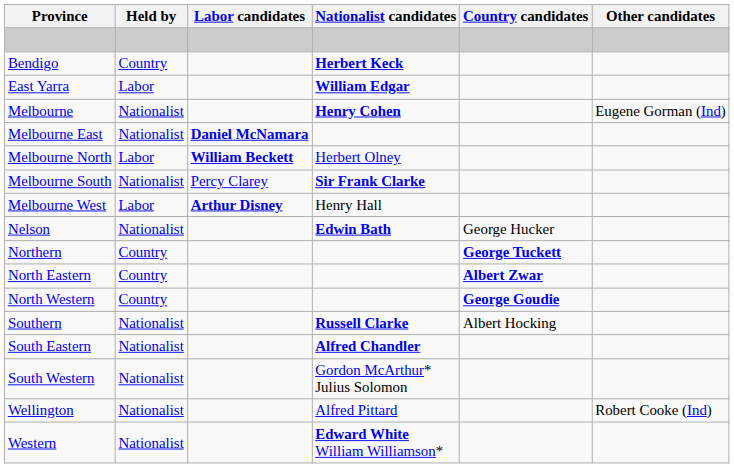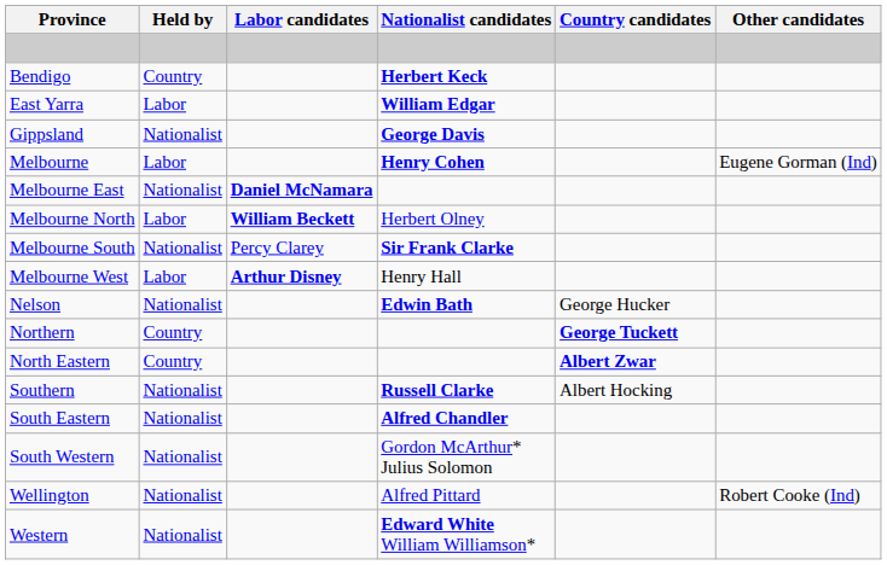+ row: Gippsland | Nationalist | George Davis
Melbourne | Held by: Nationalist -> Labor
- row: North Western | Country | George Goudie
